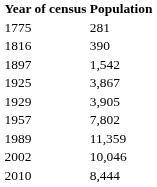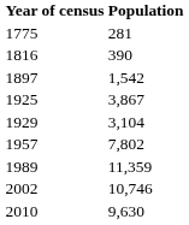1929 | Population: 3,905 -> 3,104
2002 | Population: 10,046 -> 10,746
2010 | Population: 8,444 -> 9,630
